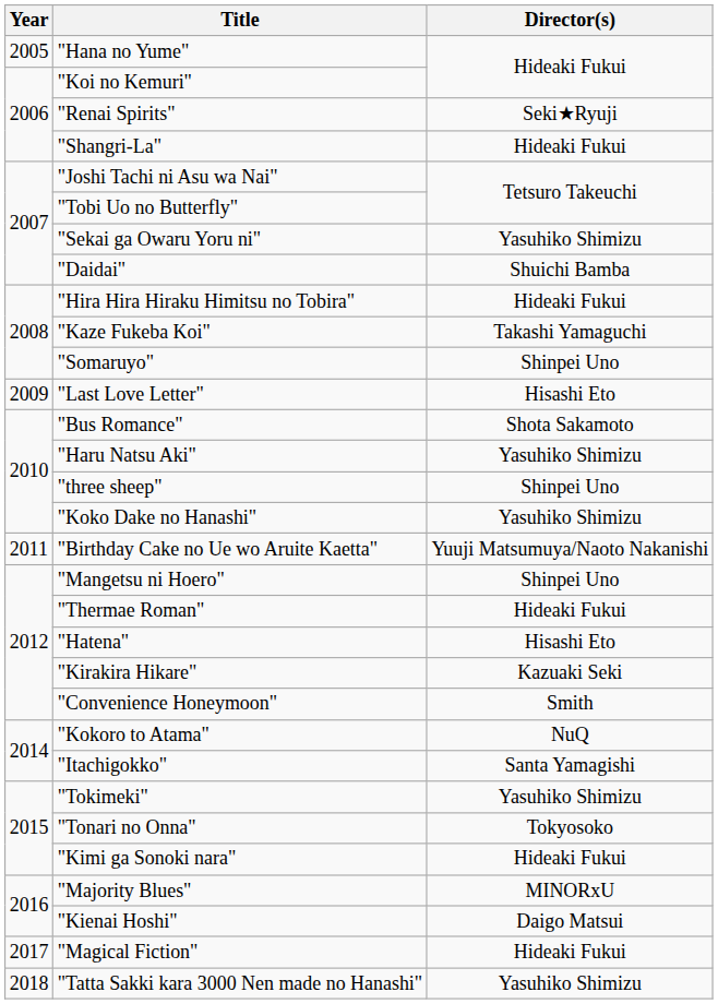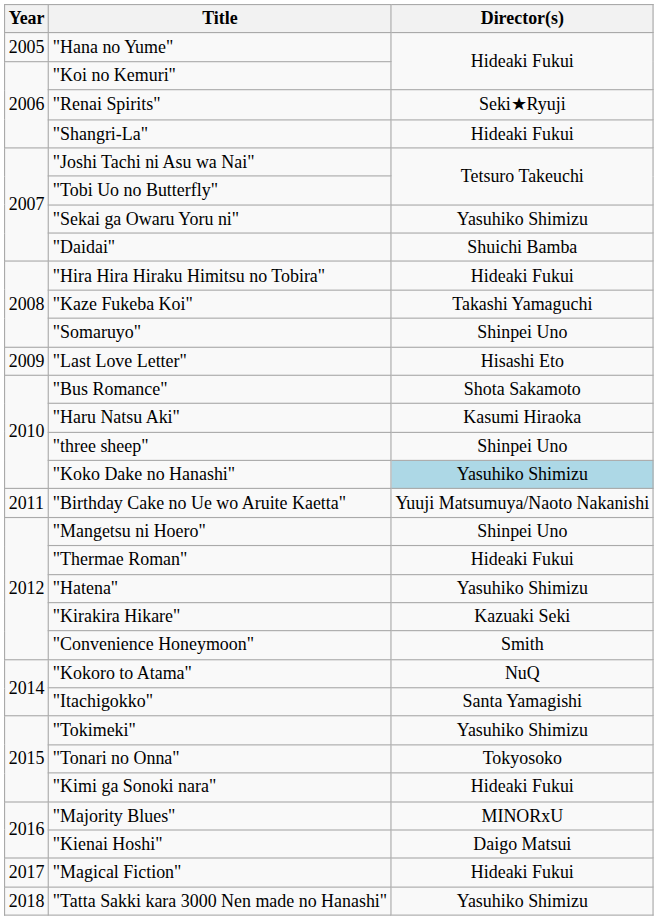"Haru Natsu Aki" | Director(s): Yasuhiko Shimizu -> Kasumi Hiraoka
"Koko Dake no Hanashi" | Director(s): no background -> lightblue background
"Hatena" | Director(s): Hisashi Eto -> Yasuhiko Shimizu
